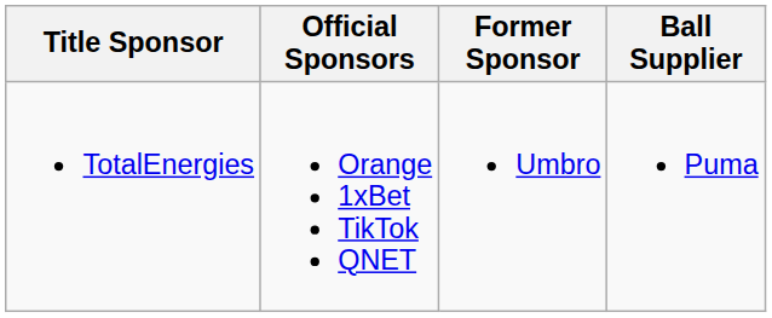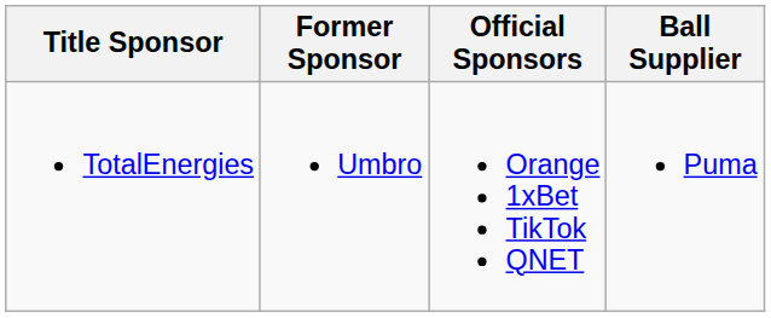columns swapped: Official Sponsors <-> Former Sponsor
